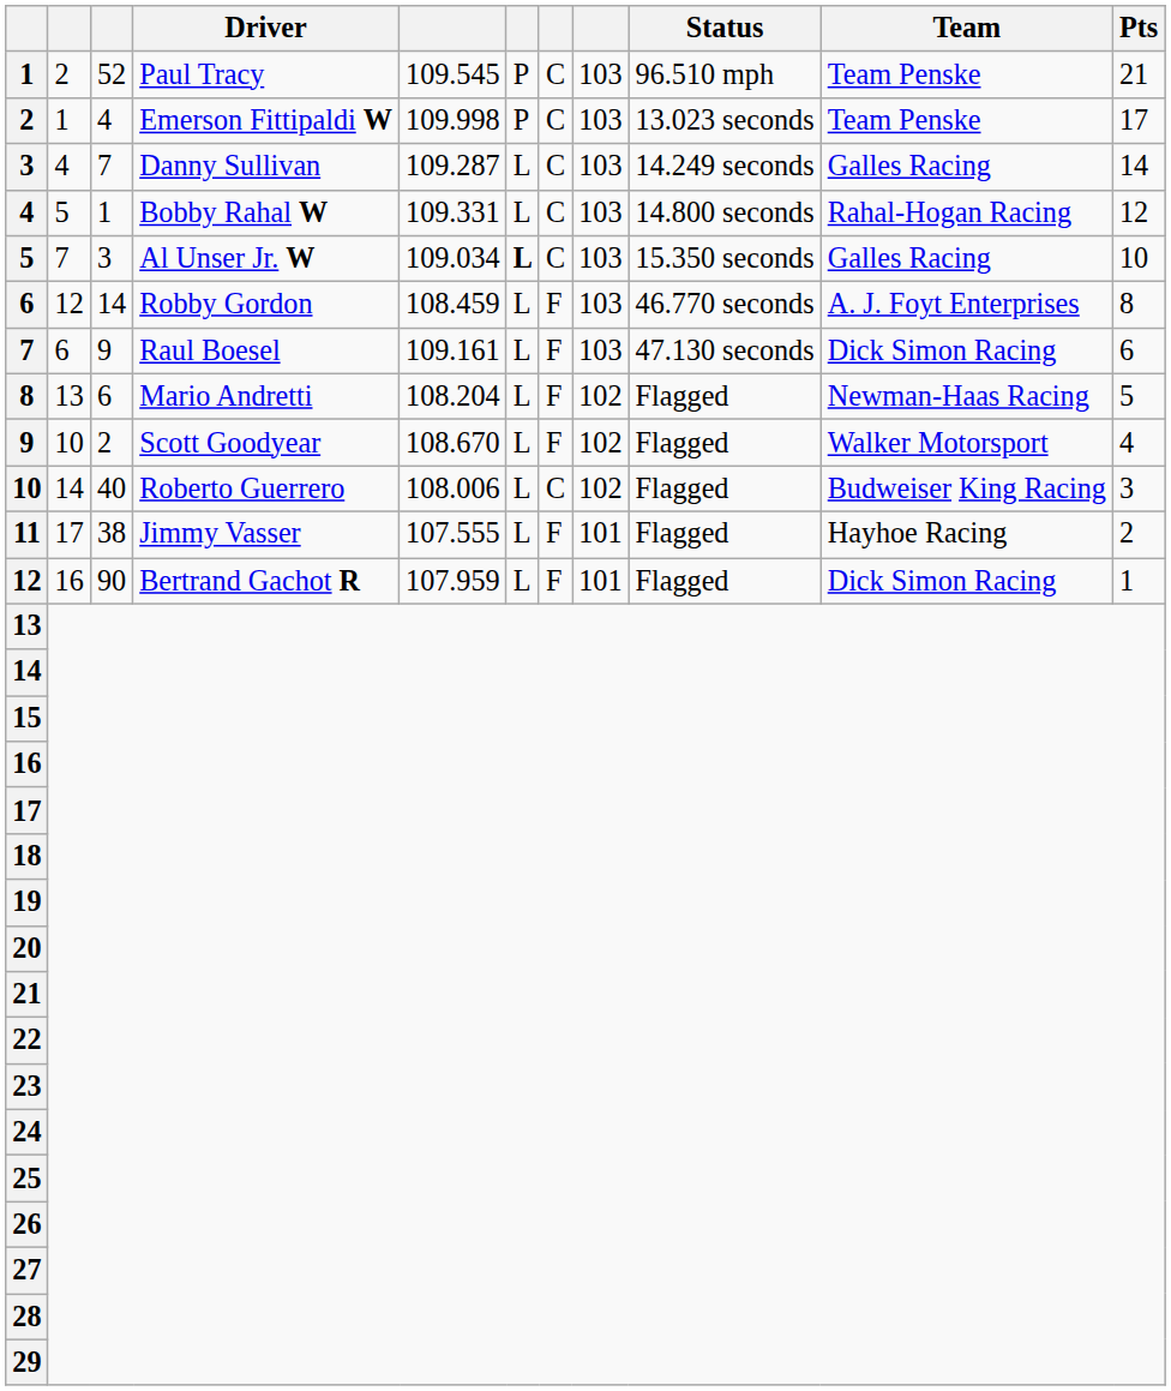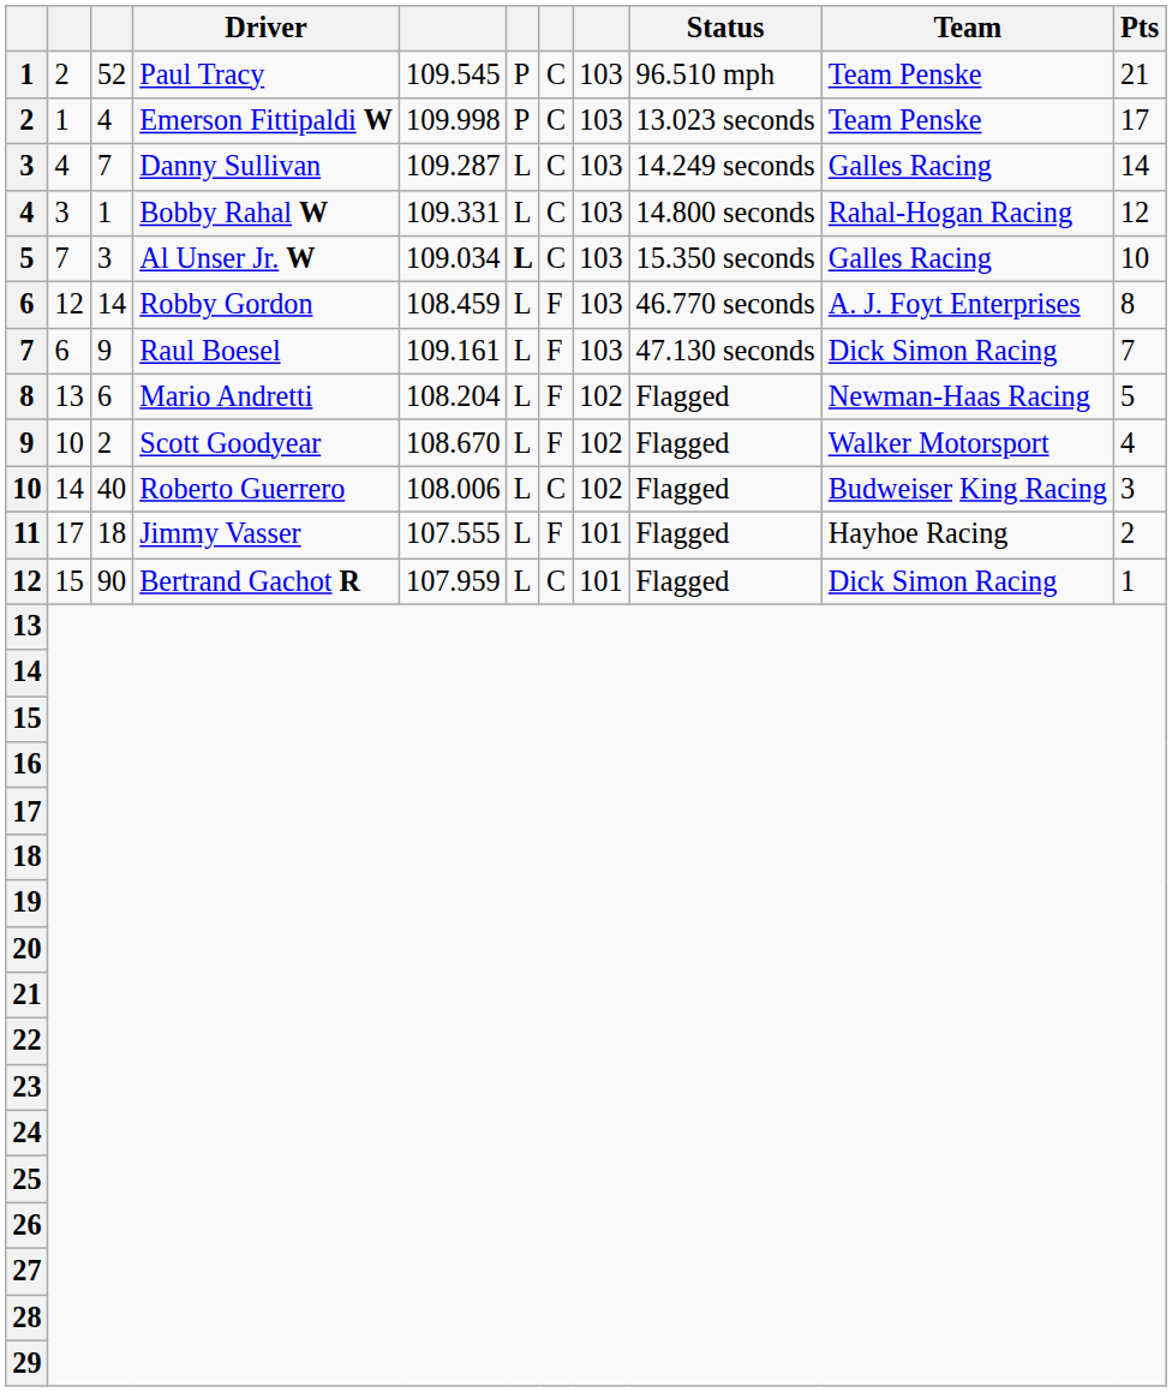Bobby Rahal W | column 2: 5 -> 3
Raul Boesel | Pts: 6 -> 7
Jimmy Vasser | column 3: 38 -> 18
Bertrand Gachot R | column 2: 16 -> 15
Bertrand Gachot R | column 7: F -> C
